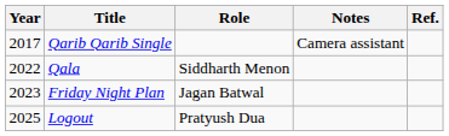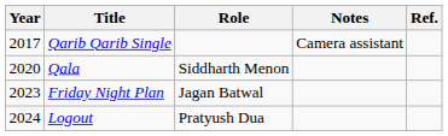Qala | Year: 2022 -> 2020
Logout | Year: 2025 -> 2024
